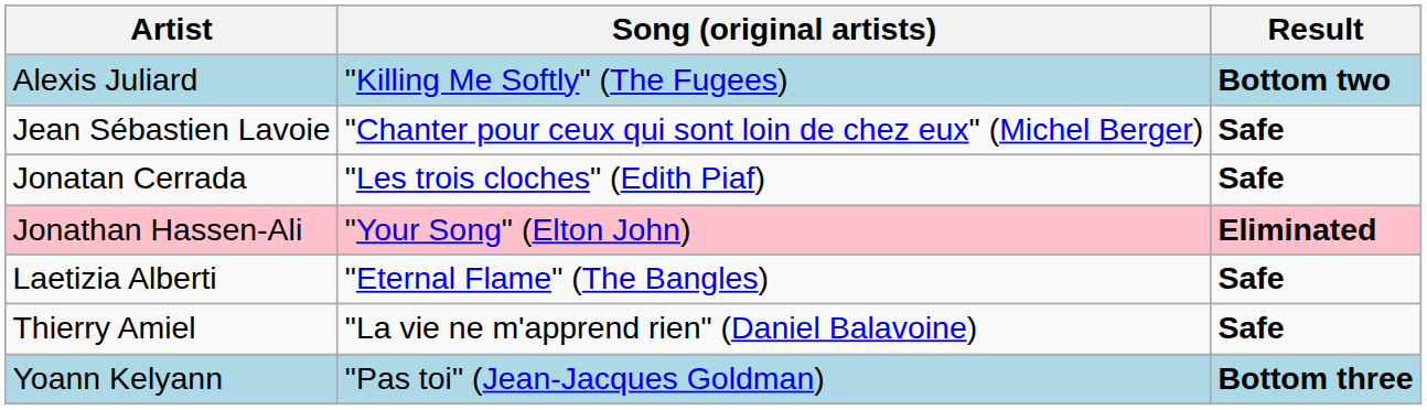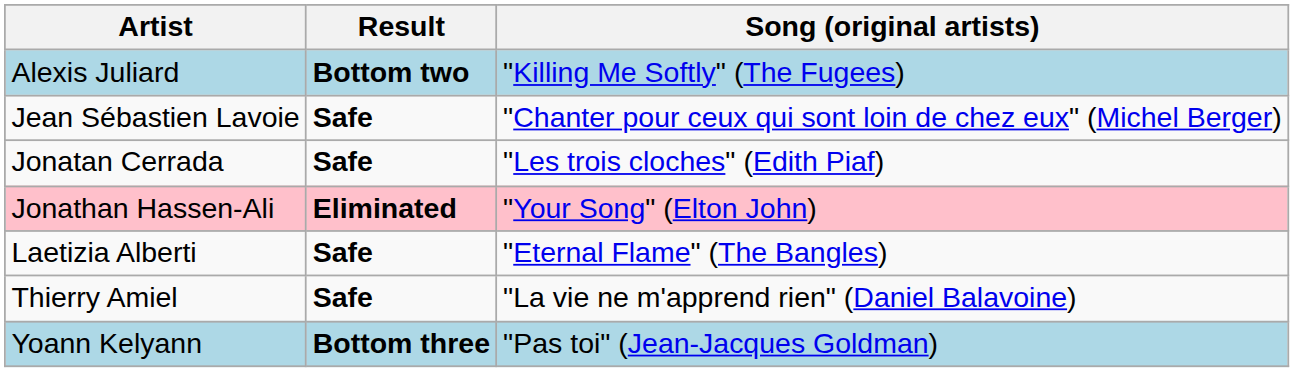columns swapped: Song (original artists) <-> Result
